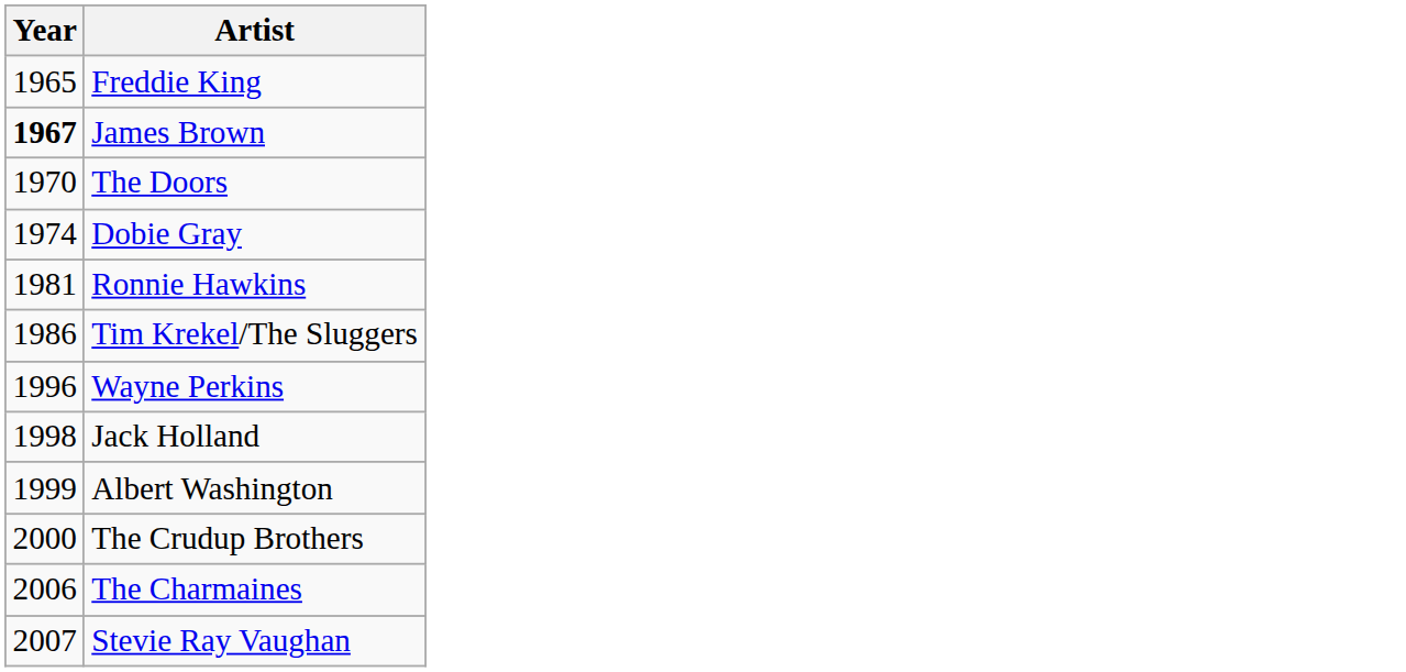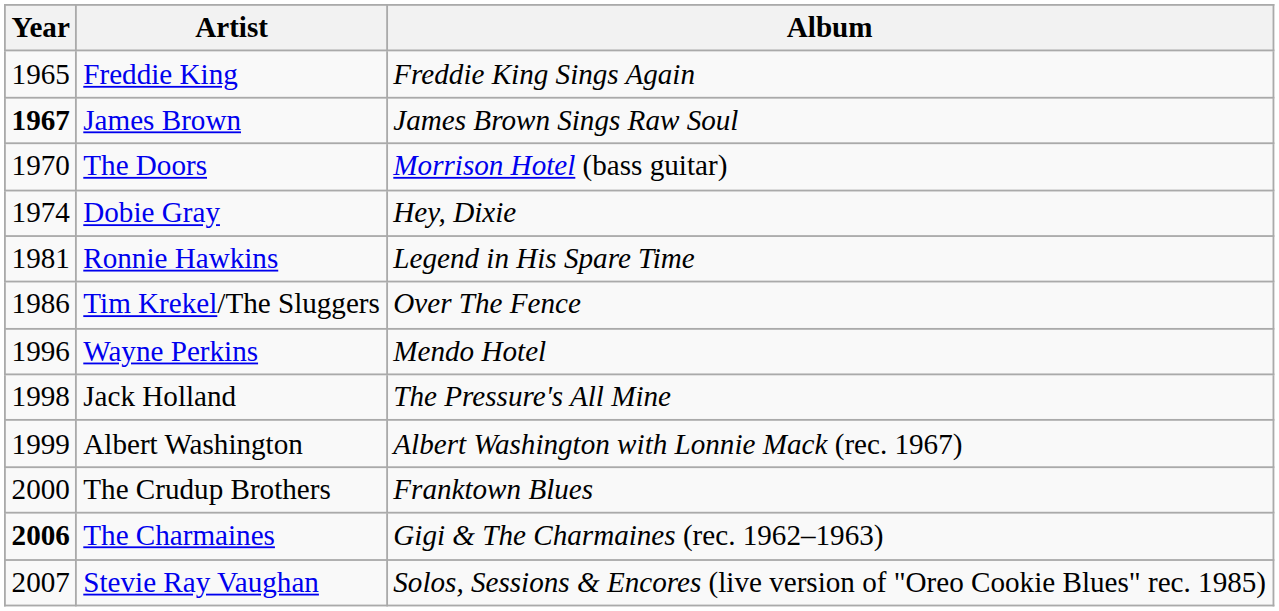+ column: Album | Freddie King Sings Again | James Brown Sings Raw Soul | Morrison Hotel (bass guitar) | Hey, Dixie | Legend in His Spare Time | Over The Fence | Mendo Hotel | The Pressure's All Mine | Albert Washington with Lonnie Mack (rec. 1967) | Franktown Blues | Gigi & The Charmaines (rec. 1962–1963) | Solos, Sessions & Encores (live version of "Oreo Cookie Blues" rec. 1985)
The Charmaines | Year: normal -> bold
